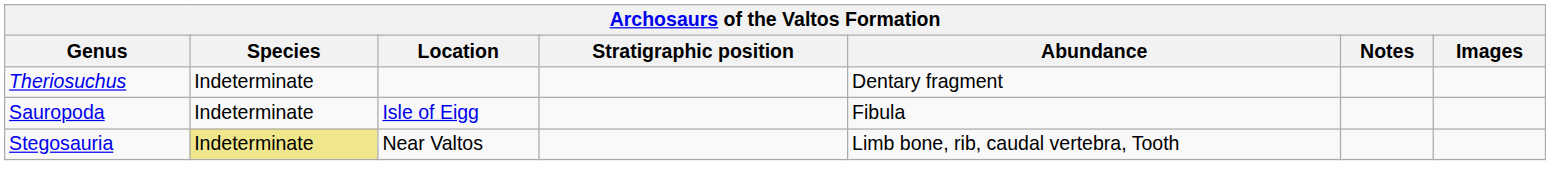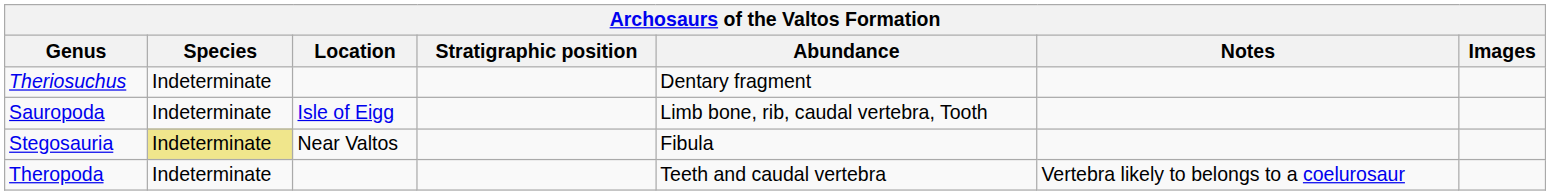Sauropoda | Abundance: Fibula -> Limb bone, rib, caudal vertebra, Tooth
Stegosauria | Abundance: Limb bone, rib, caudal vertebra, Tooth -> Fibula
+ row: Theropoda | Indeterminate | Teeth and caudal vertebra | Vertebra likely to belongs to a coelurosaur
